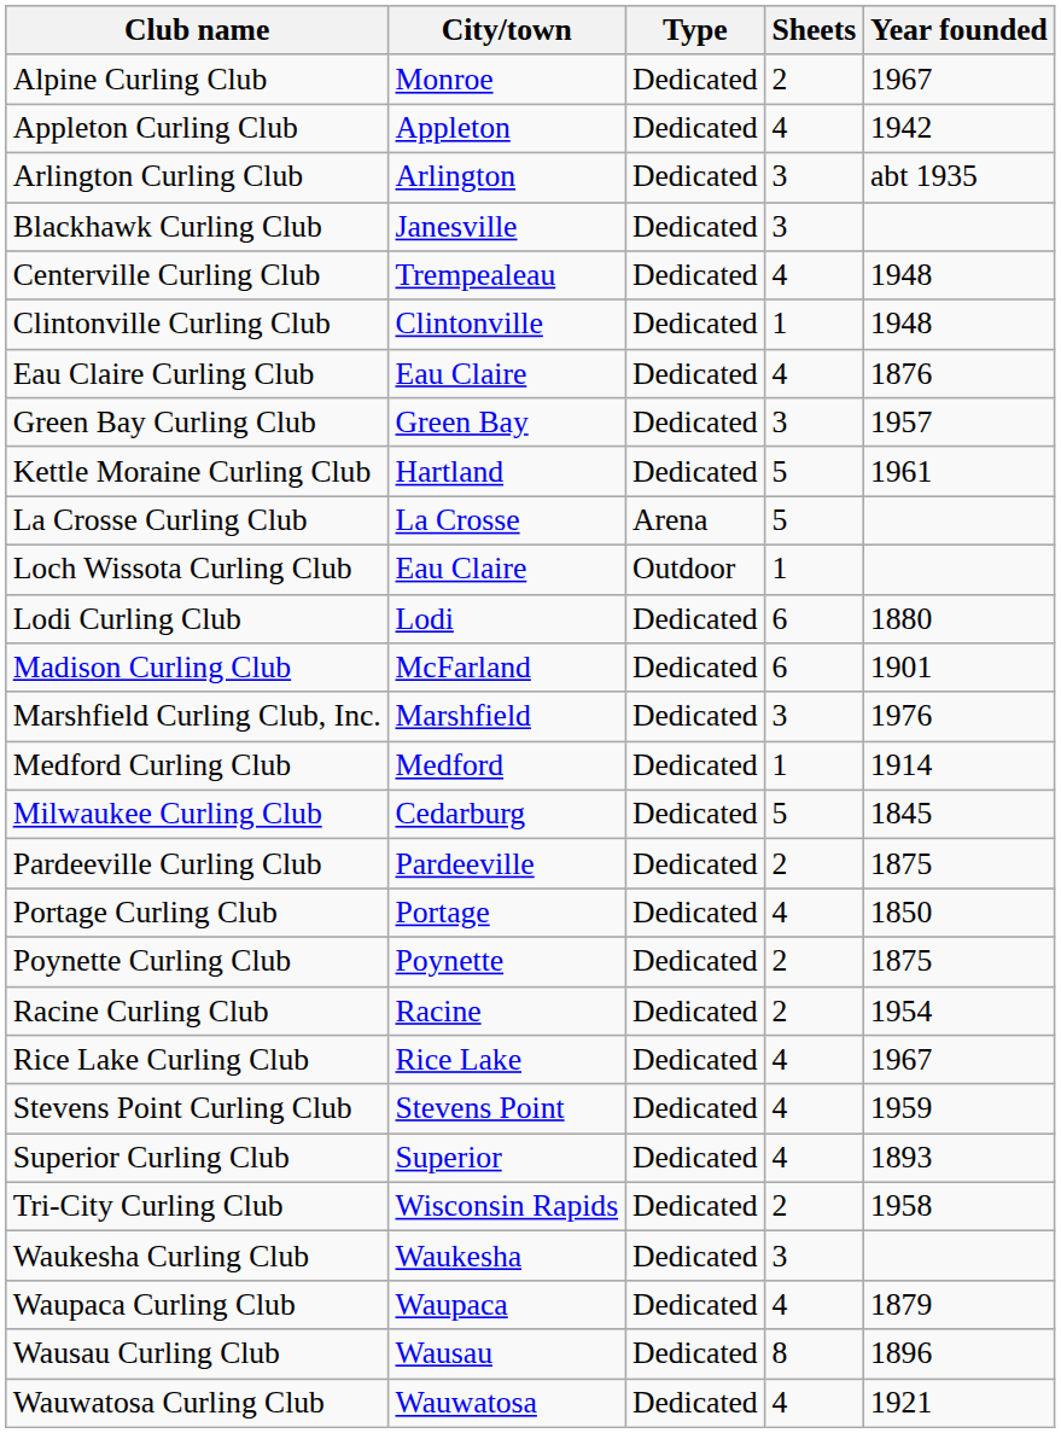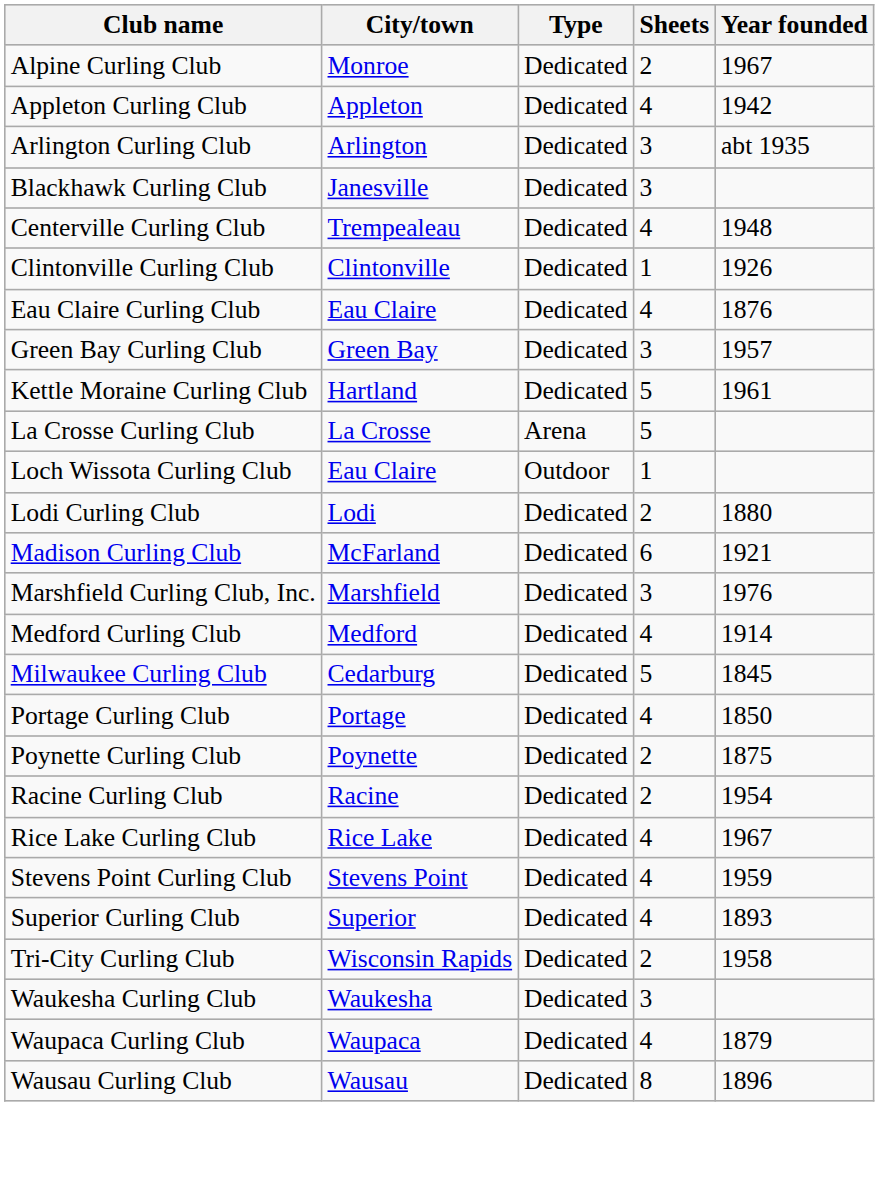Clintonville Curling Club | Year founded: 1948 -> 1926
Lodi Curling Club | Sheets: 6 -> 2
Madison Curling Club | Year founded: 1901 -> 1921
Medford Curling Club | Sheets: 1 -> 4
- row: Pardeeville Curling Club | Pardeeville | Dedicated | 2 | 1875
- row: Wauwatosa Curling Club | Wauwatosa | Dedicated | 4 | 1921
